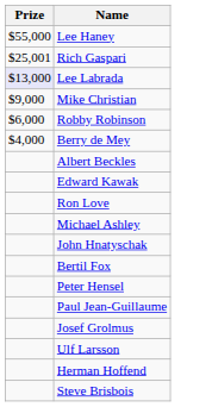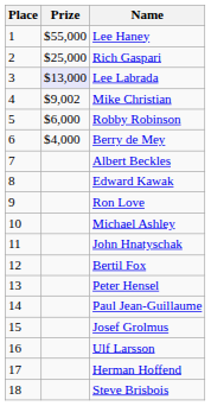+ column: Place | 1 | 2 | 3 | 4 | 5 | 6 | 7 | 8 | 9 | 10 | 11 | 12 | 13 | 14 | 15 | 16 | 17 | 18
Rich Gaspari | Prize: $25,001 -> $25,000
Mike Christian | Prize: $9,000 -> $9,002
